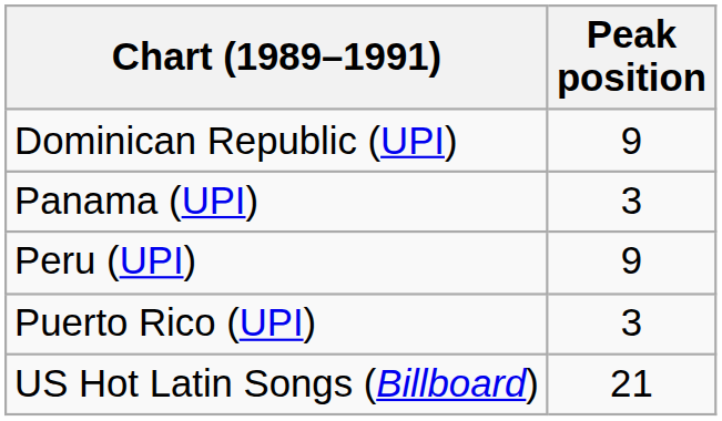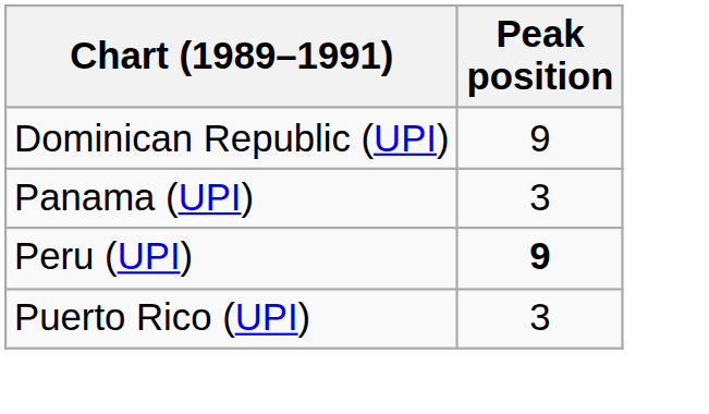Peru (UPI) | Peak position: normal -> bold
- row: US Hot Latin Songs (Billboard) | 21
